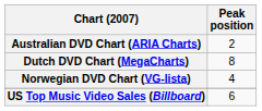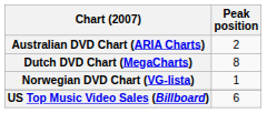Norwegian DVD Chart (VG-lista) | Peak position: 4 -> 1
